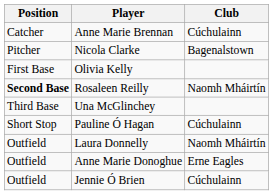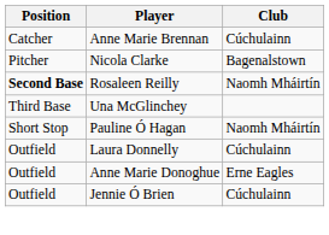- row: First Base | Olivia Kelly
Pauline Ó Hagan | Club: Cúchulainn -> Naomh Mháirtín
Laura Donnelly | Club: Naomh Mháirtín -> Cúchulainn
